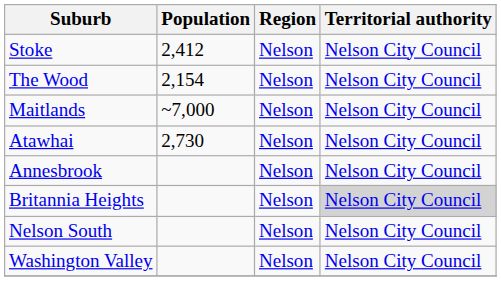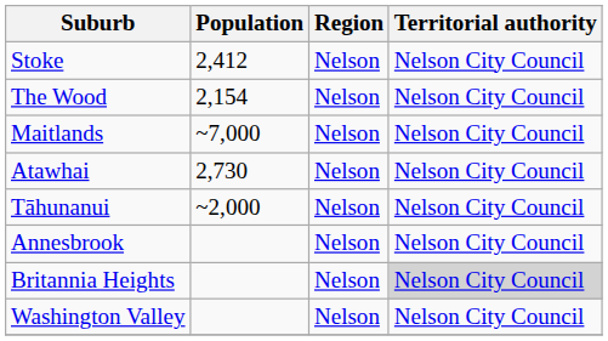+ row: Tāhunanui | ~2,000 | Nelson | Nelson City Council
- row: Nelson South | Nelson | Nelson City Council
